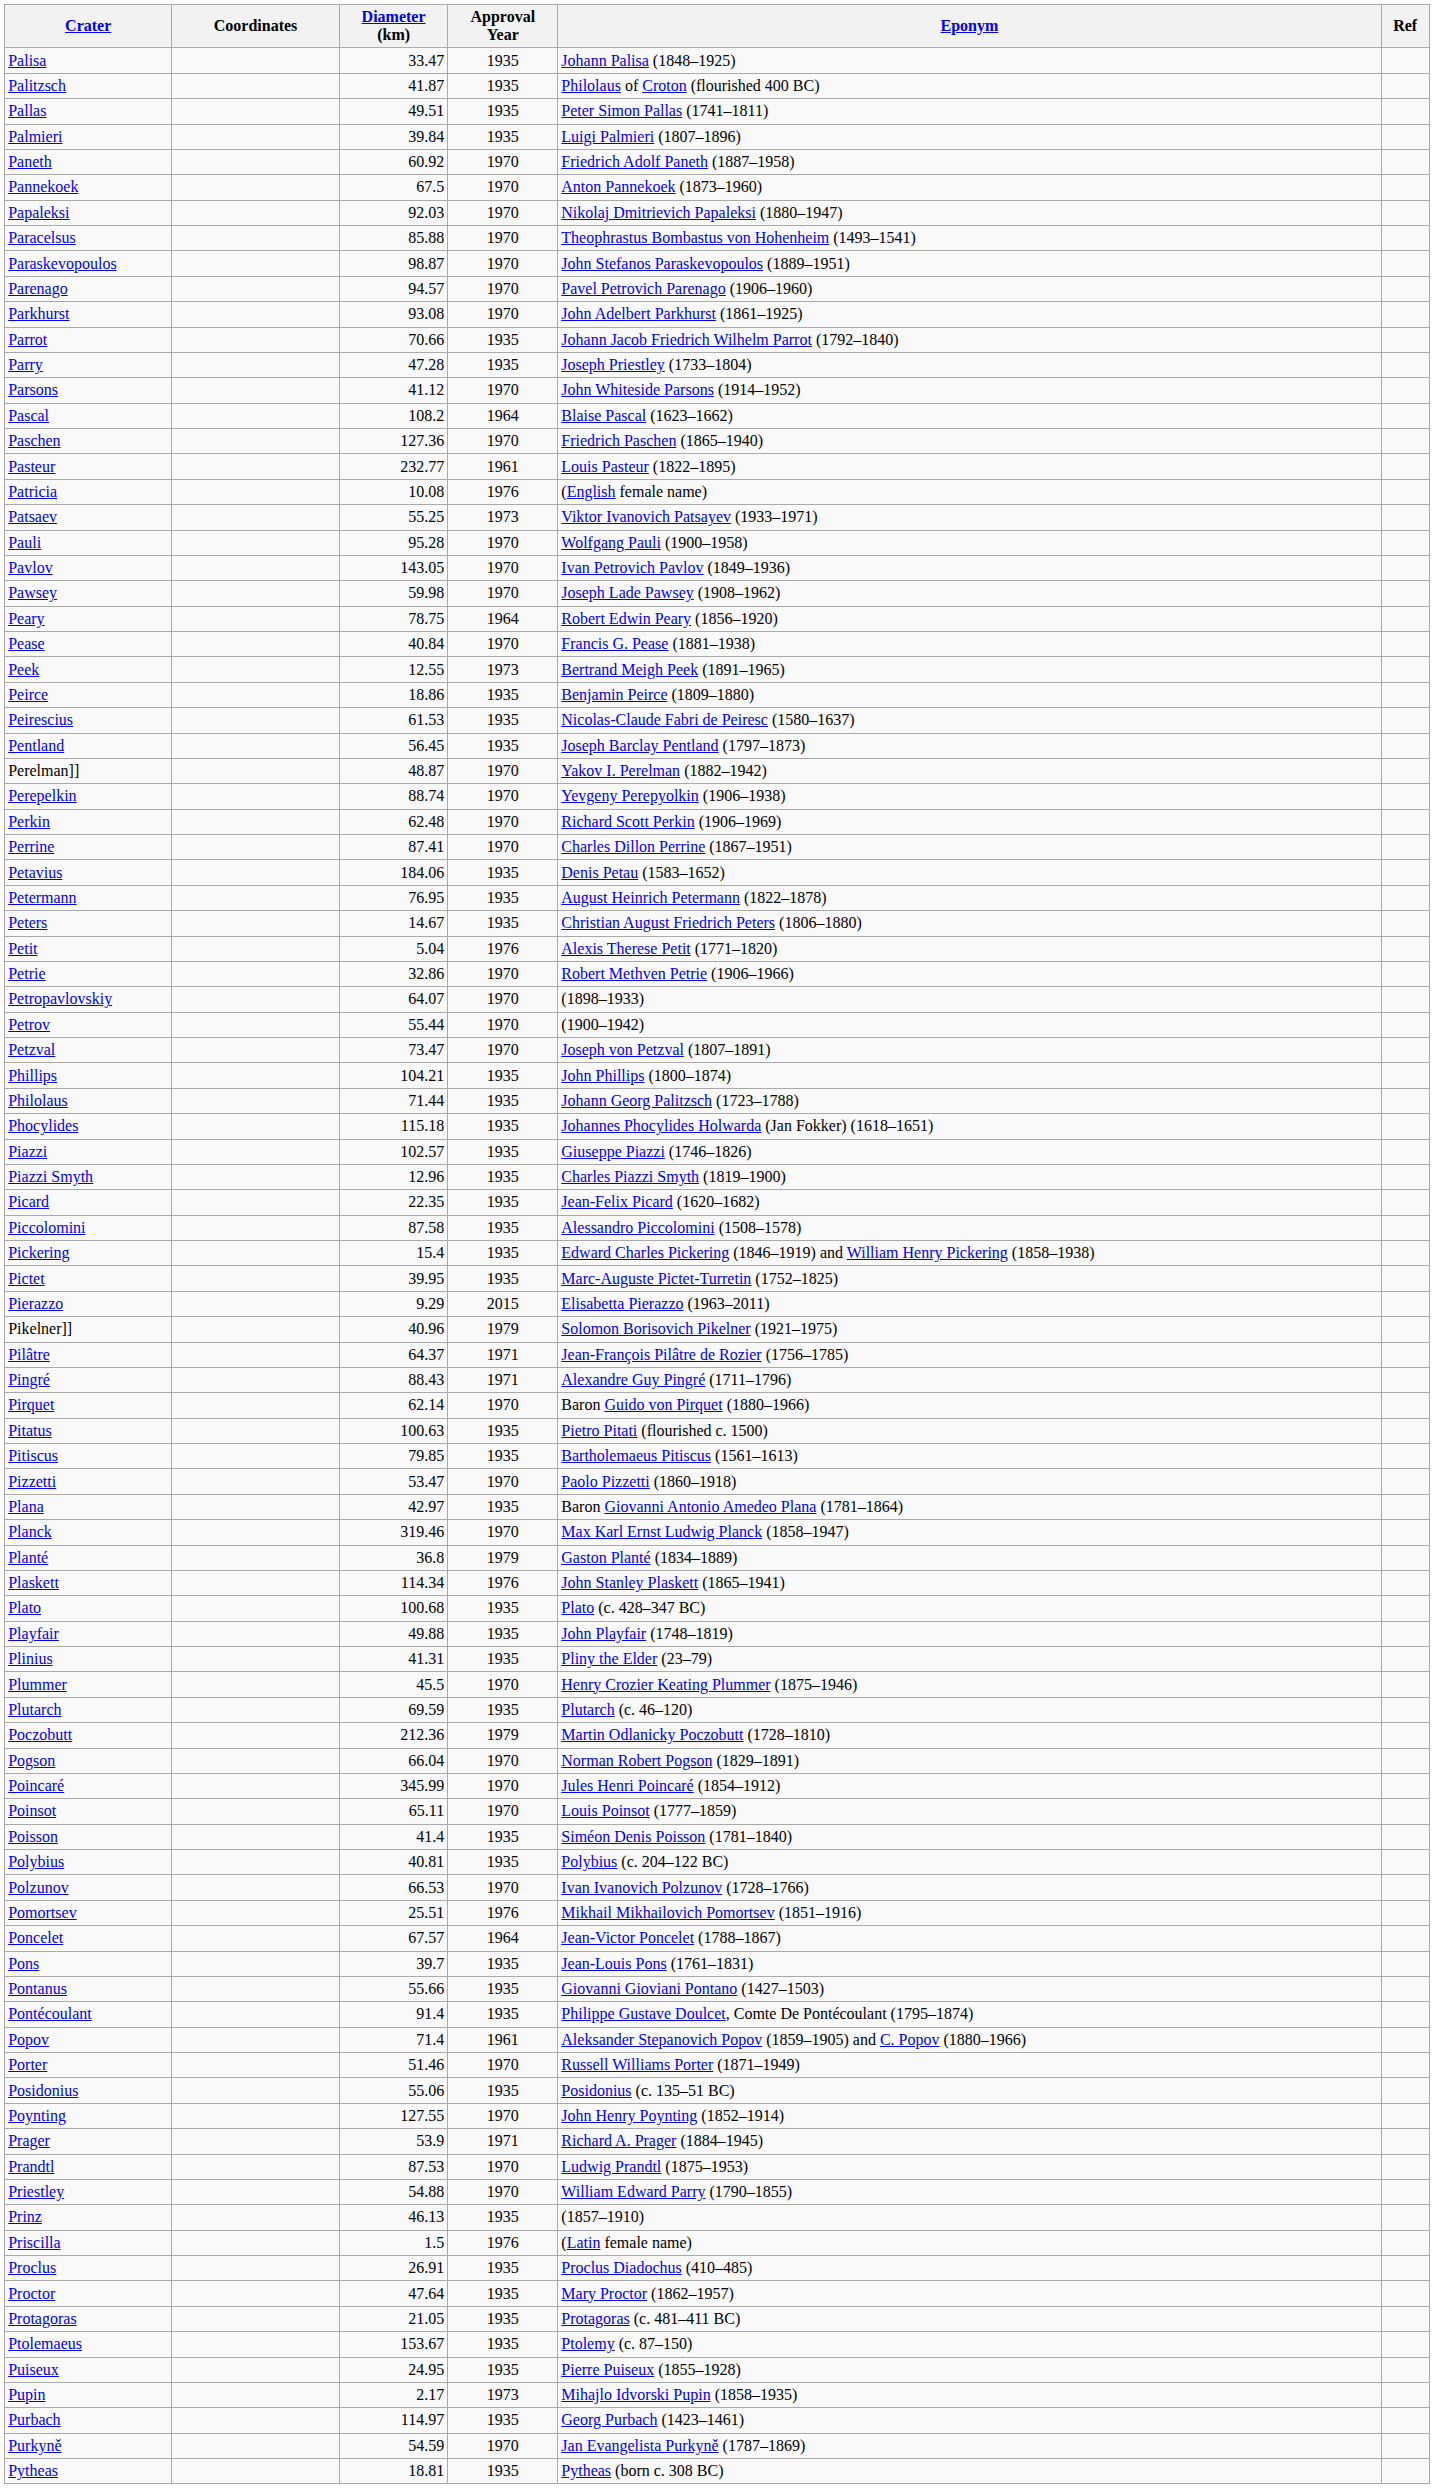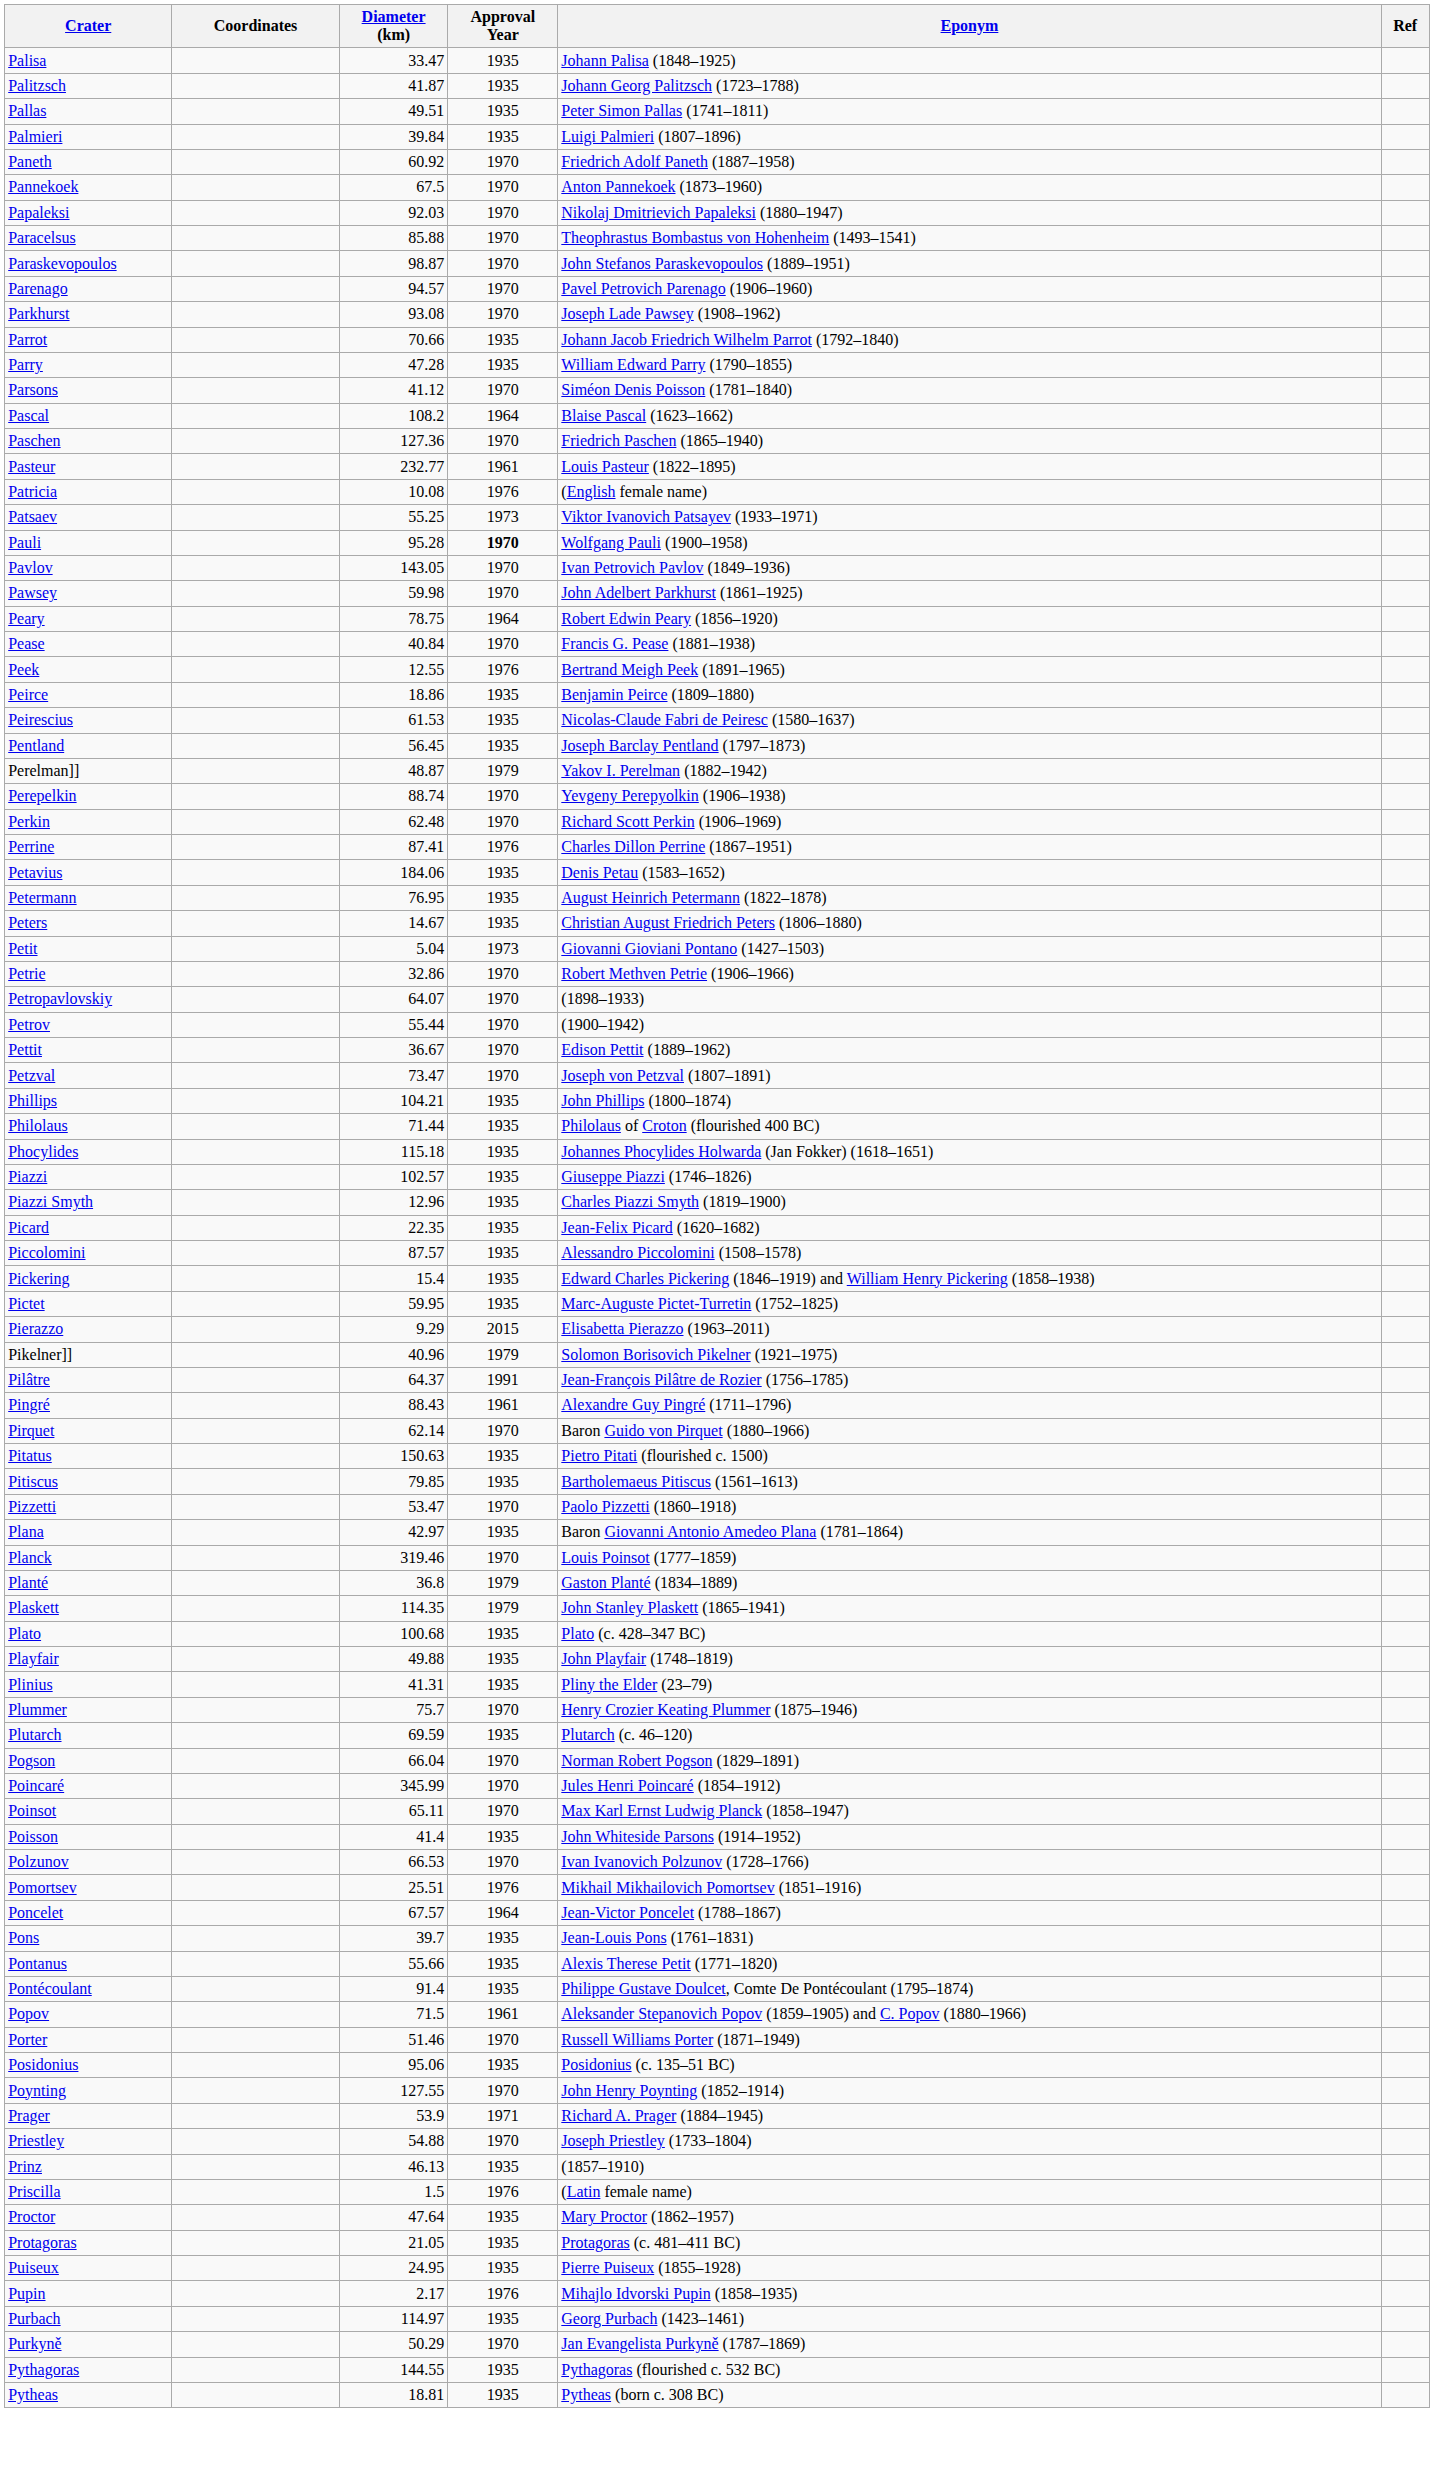Palitzsch | Eponym: Philolaus of Croton (flourished 400 BC) -> Johann Georg Palitzsch (1723–1788)
Parkhurst | Eponym: John Adelbert Parkhurst (1861–1925) -> Joseph Lade Pawsey (1908–1962)
Parry | Eponym: Joseph Priestley (1733–1804) -> William Edward Parry (1790–1855)
Parsons | Eponym: John Whiteside Parsons (1914–1952) -> Siméon Denis Poisson (1781–1840)
Pauli | Approval Year: normal -> bold
Pawsey | Eponym: Joseph Lade Pawsey (1908–1962) -> John Adelbert Parkhurst (1861–1925)
Peek | Approval Year: 1973 -> 1976
Perelman]] | Approval Year: 1970 -> 1979
Perrine | Approval Year: 1970 -> 1976
Petit | Approval Year: 1976 -> 1973
Petit | Eponym: Alexis Therese Petit (1771–1820) -> Giovanni Gioviani Pontano (1427–1503)
+ row: Pettit | 36.67 | 1970 | Edison Pettit (1889–1962)
Philolaus | Eponym: Johann Georg Palitzsch (1723–1788) -> Philolaus of Croton (flourished 400 BC)
Piccolomini | Diameter (km): 87.58 -> 87.57
Pictet | Diameter (km): 39.95 -> 59.95
Pilâtre | Approval Year: 1971 -> 1991
Pingré | Approval Year: 1971 -> 1961
Pitatus | Diameter (km): 100.63 -> 150.63
Planck | Eponym: Max Karl Ernst Ludwig Planck (1858–1947) -> Louis Poinsot (1777–1859)
Plaskett | Diameter (km): 114.34 -> 114.35
Plaskett | Approval Year: 1976 -> 1979
Plummer | Diameter (km): 45.5 -> 75.7
- row: Poczobutt | 212.36 | 1979 | Martin Odlanicky Poczobutt (1728–1810)
Poinsot | Eponym: Louis Poinsot (1777–1859) -> Max Karl Ernst Ludwig Planck (1858–1947)
Poisson | Eponym: Siméon Denis Poisson (1781–1840) -> John Whiteside Parsons (1914–1952)
- row: Polybius | 40.81 | 1935 | Polybius (c. 204–122 BC)
Pontanus | Eponym: Giovanni Gioviani Pontano (1427–1503) -> Alexis Therese Petit (1771–1820)
Popov | Diameter (km): 71.4 -> 71.5
Posidonius | Diameter (km): 55.06 -> 95.06
- row: Prandtl | 87.53 | 1970 | Ludwig Prandtl (1875–1953)
Priestley | Eponym: William Edward Parry (1790–1855) -> Joseph Priestley (1733–1804)
- row: Proclus | 26.91 | 1935 | Proclus Diadochus (410–485)
- row: Ptolemaeus | 153.67 | 1935 | Ptolemy (c. 87–150)
Pupin | Approval Year: 1973 -> 1976
Purkyně | Diameter (km): 54.59 -> 50.29
+ row: Pythagoras | 144.55 | 1935 | Pythagoras (flourished c. 532 BC)
